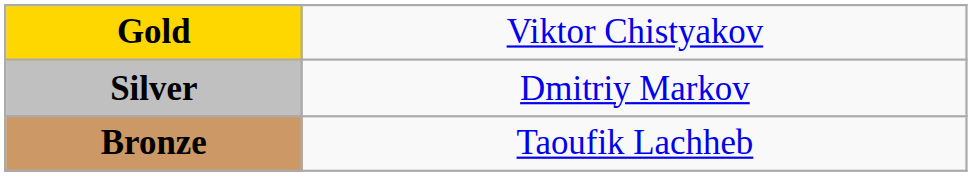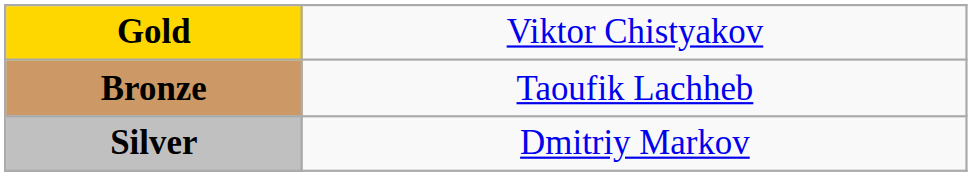rows swapped: Silver <-> Bronze
